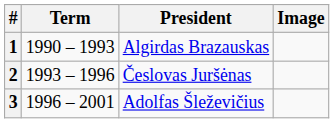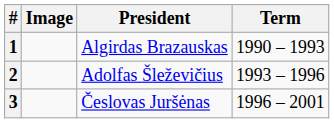columns swapped: Image <-> Term
2 | President: Česlovas Juršėnas -> Adolfas Šleževičius
3 | President: Adolfas Šleževičius -> Česlovas Juršėnas
